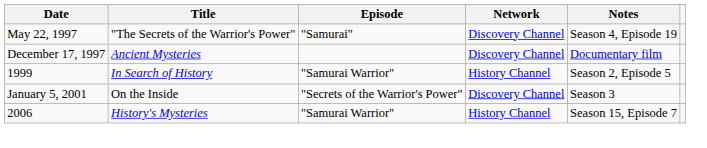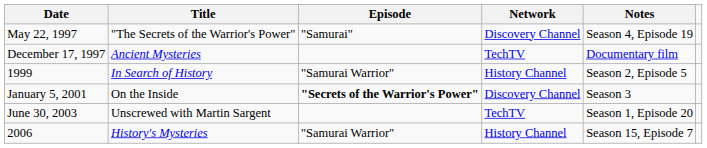December 17, 1997 | Network: Discovery Channel -> TechTV
January 5, 2001 | Episode: normal -> bold
+ row: June 30, 2003 | Unscrewed with Martin Sargent | TechTV | Season 1, Episode 20
